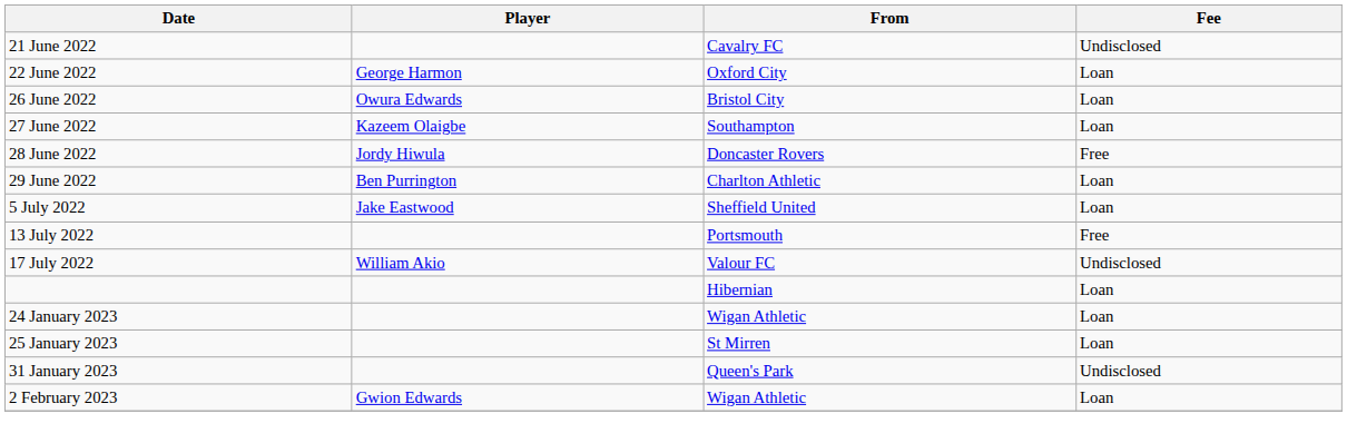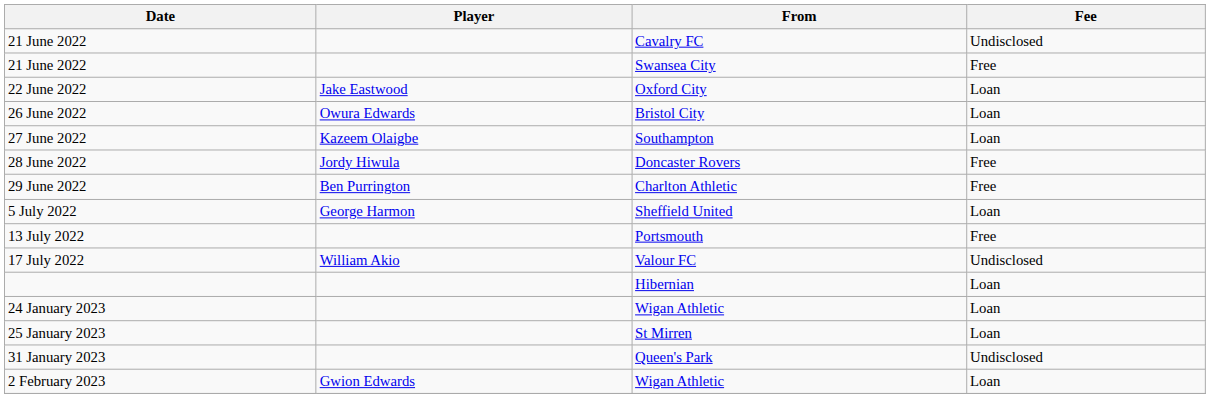+ row: 21 June 2022 | Swansea City | Free
22 June 2022 | Player: George Harmon -> Jake Eastwood
29 June 2022 | Fee: Loan -> Free
5 July 2022 | Player: Jake Eastwood -> George Harmon
